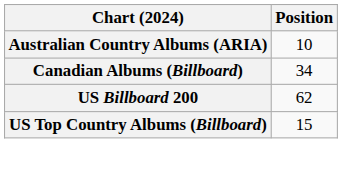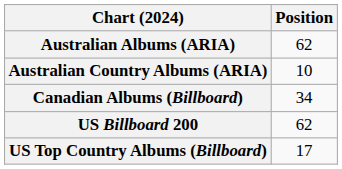+ row: Australian Albums (ARIA) | 62
US Top Country Albums (Billboard) | Position: 15 -> 17
